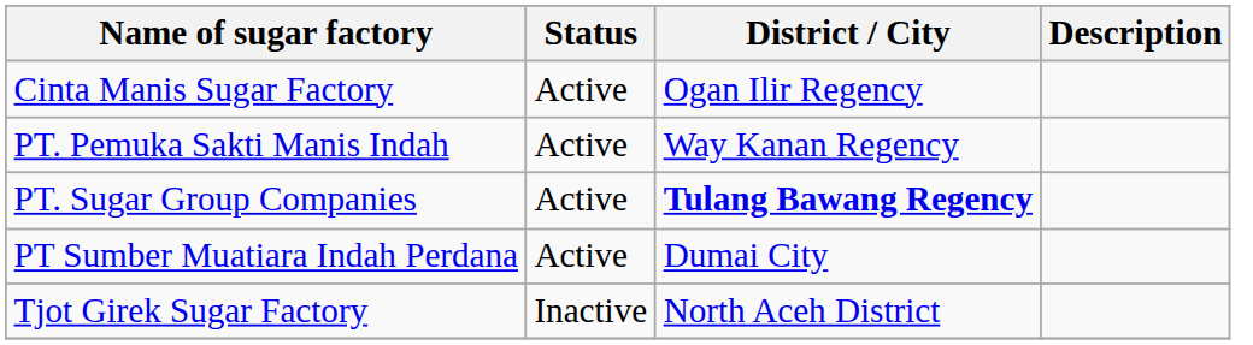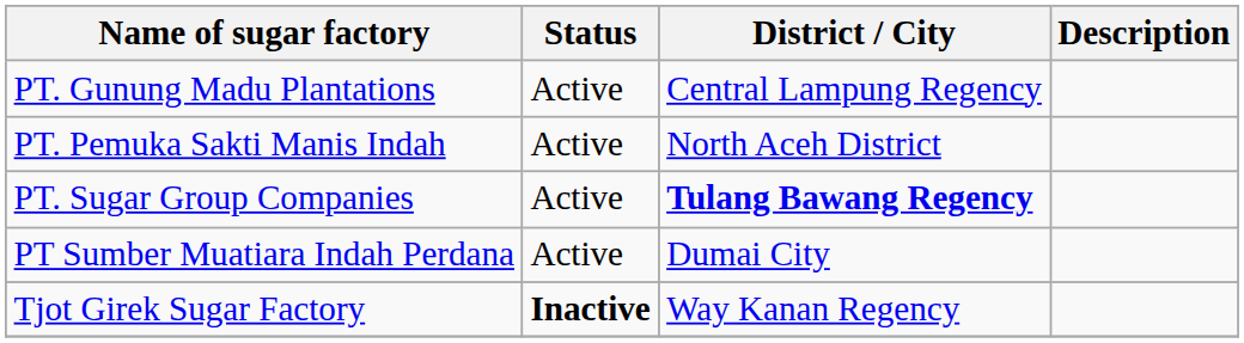- row: Cinta Manis Sugar Factory | Active | Ogan Ilir Regency
+ row: PT. Gunung Madu Plantations | Active | Central Lampung Regency
PT. Pemuka Sakti Manis Indah | District / City: Way Kanan Regency -> North Aceh District
Tjot Girek Sugar Factory | Status: normal -> bold
Tjot Girek Sugar Factory | District / City: North Aceh District -> Way Kanan Regency
